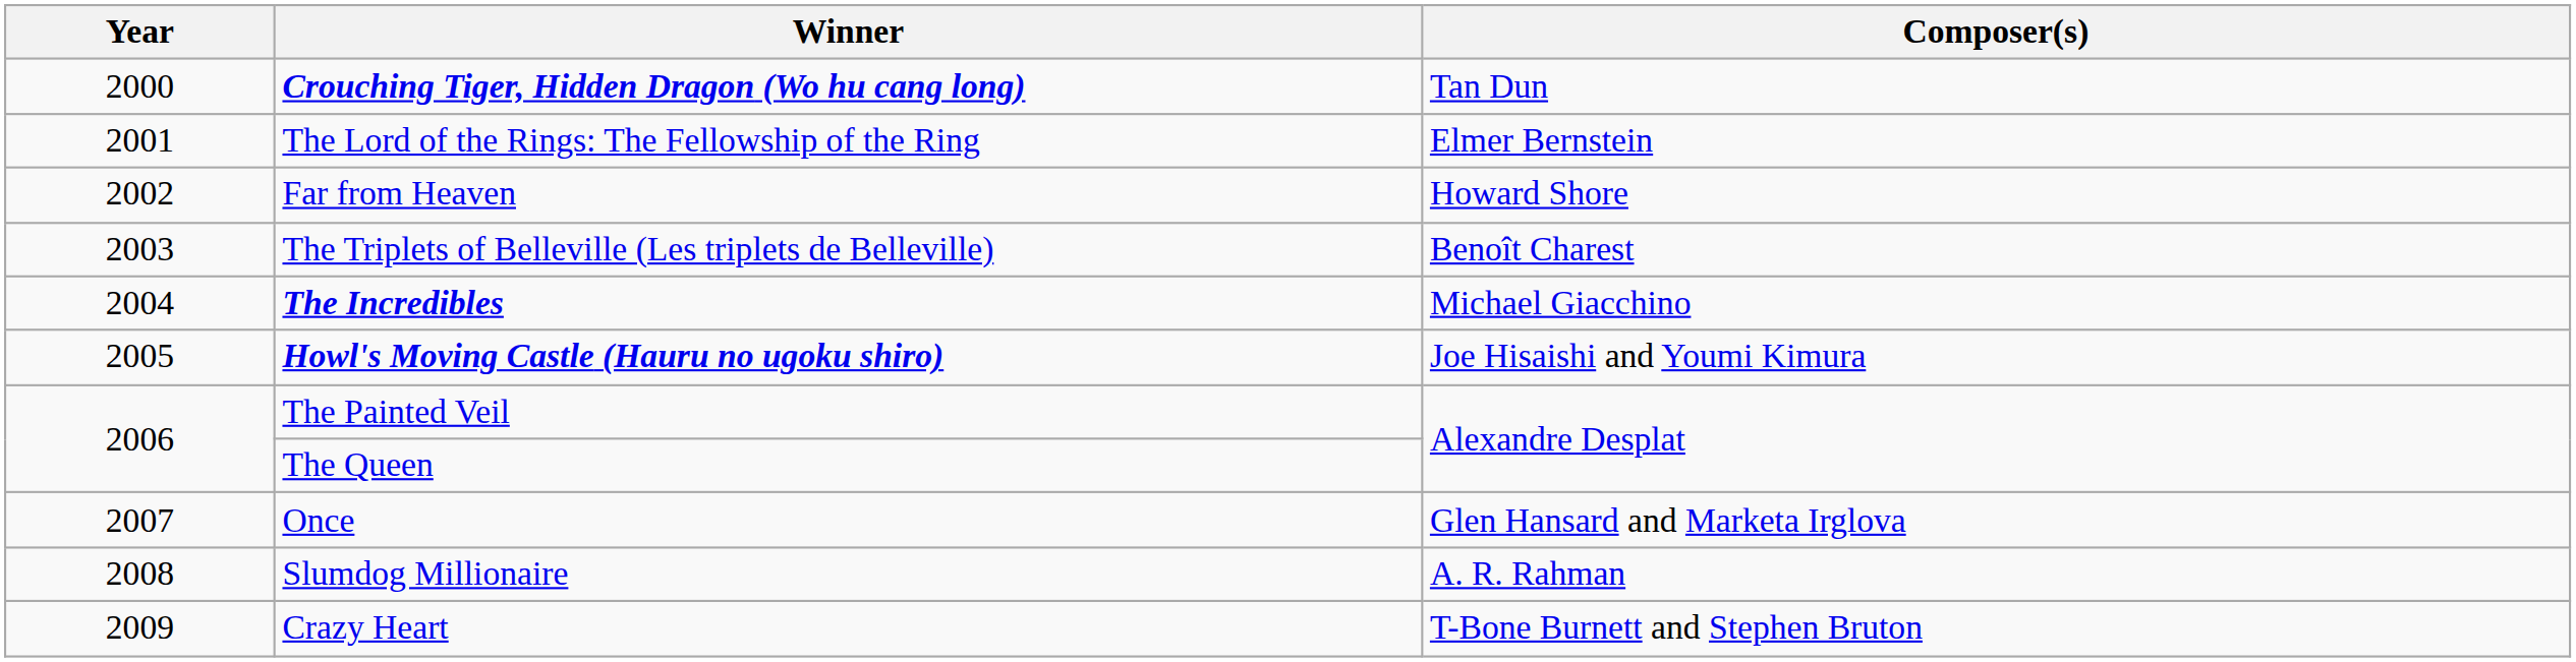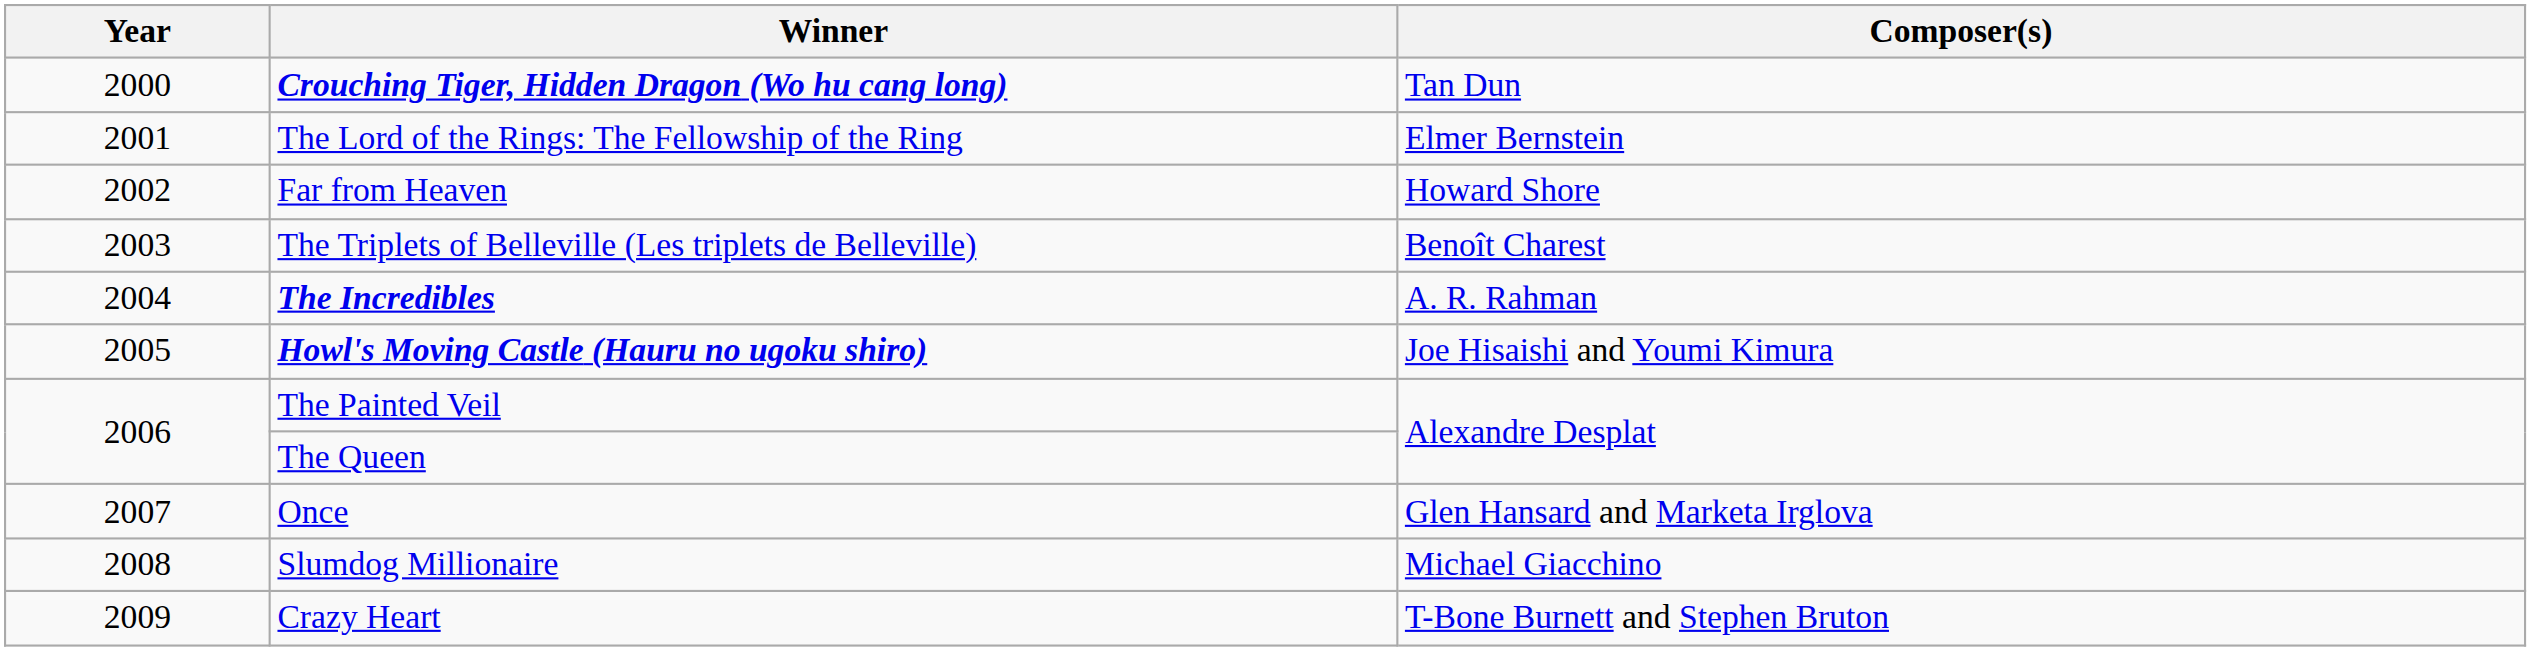The Incredibles | Composer(s): Michael Giacchino -> A. R. Rahman
Slumdog Millionaire | Composer(s): A. R. Rahman -> Michael Giacchino
